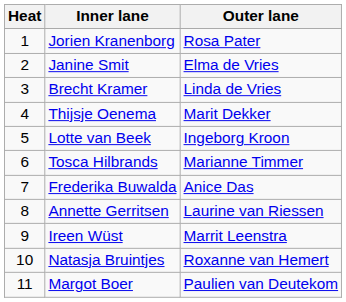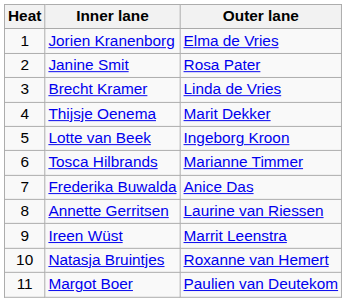Jorien Kranenborg | Outer lane: Rosa Pater -> Elma de Vries
Janine Smit | Outer lane: Elma de Vries -> Rosa Pater
